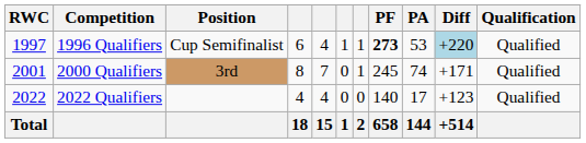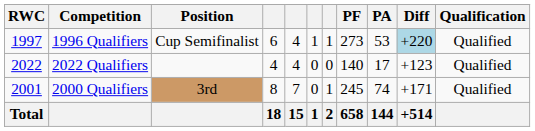1996 Qualifiers | PF: bold -> normal
rows swapped: 2000 Qualifiers <-> 2022 Qualifiers
